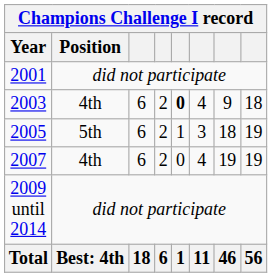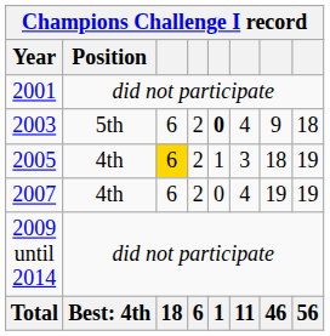2003 | Position: 4th -> 5th
2005 | Position: 5th -> 4th
2005 | column 3: no background -> gold background
